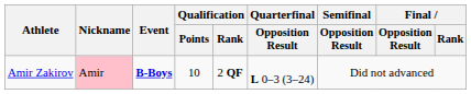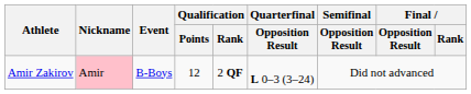Amir Zakirov | Event: bold -> normal
Amir Zakirov | Qualification / Points: 10 -> 12
